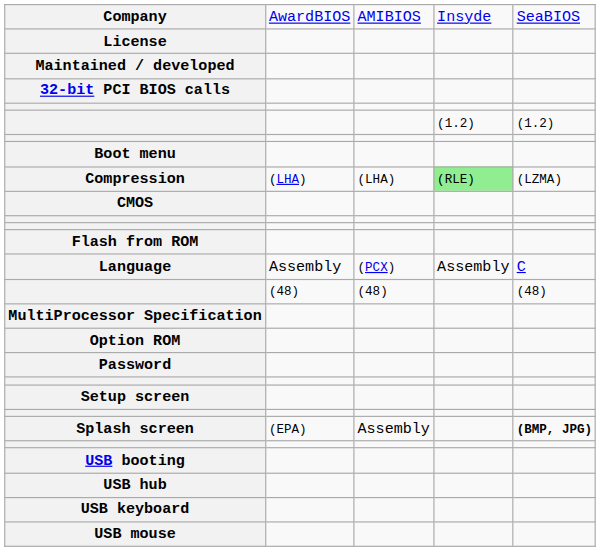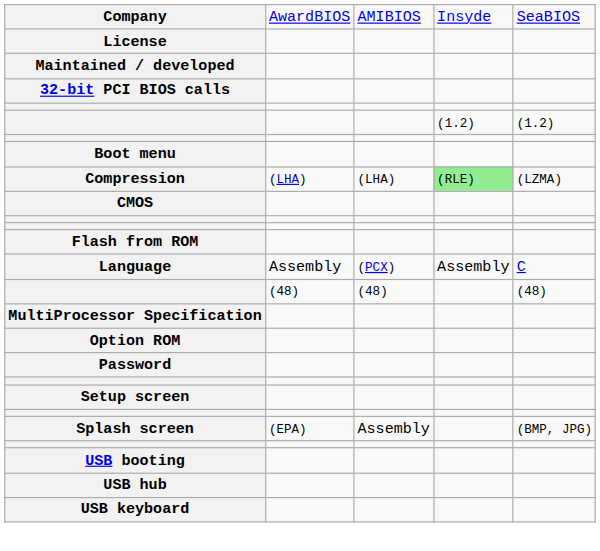Splash screen | column 5: bold -> normal
- row: USB mouse
